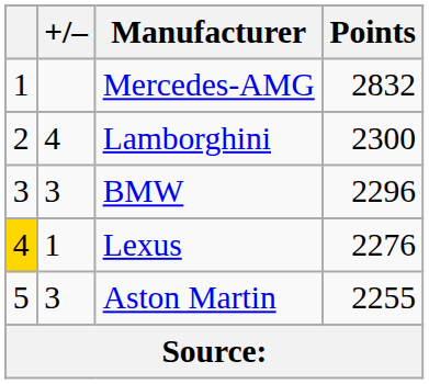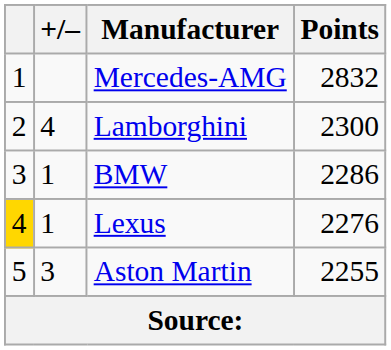BMW | +/–: 3 -> 1
BMW | Points: 2296 -> 2286
